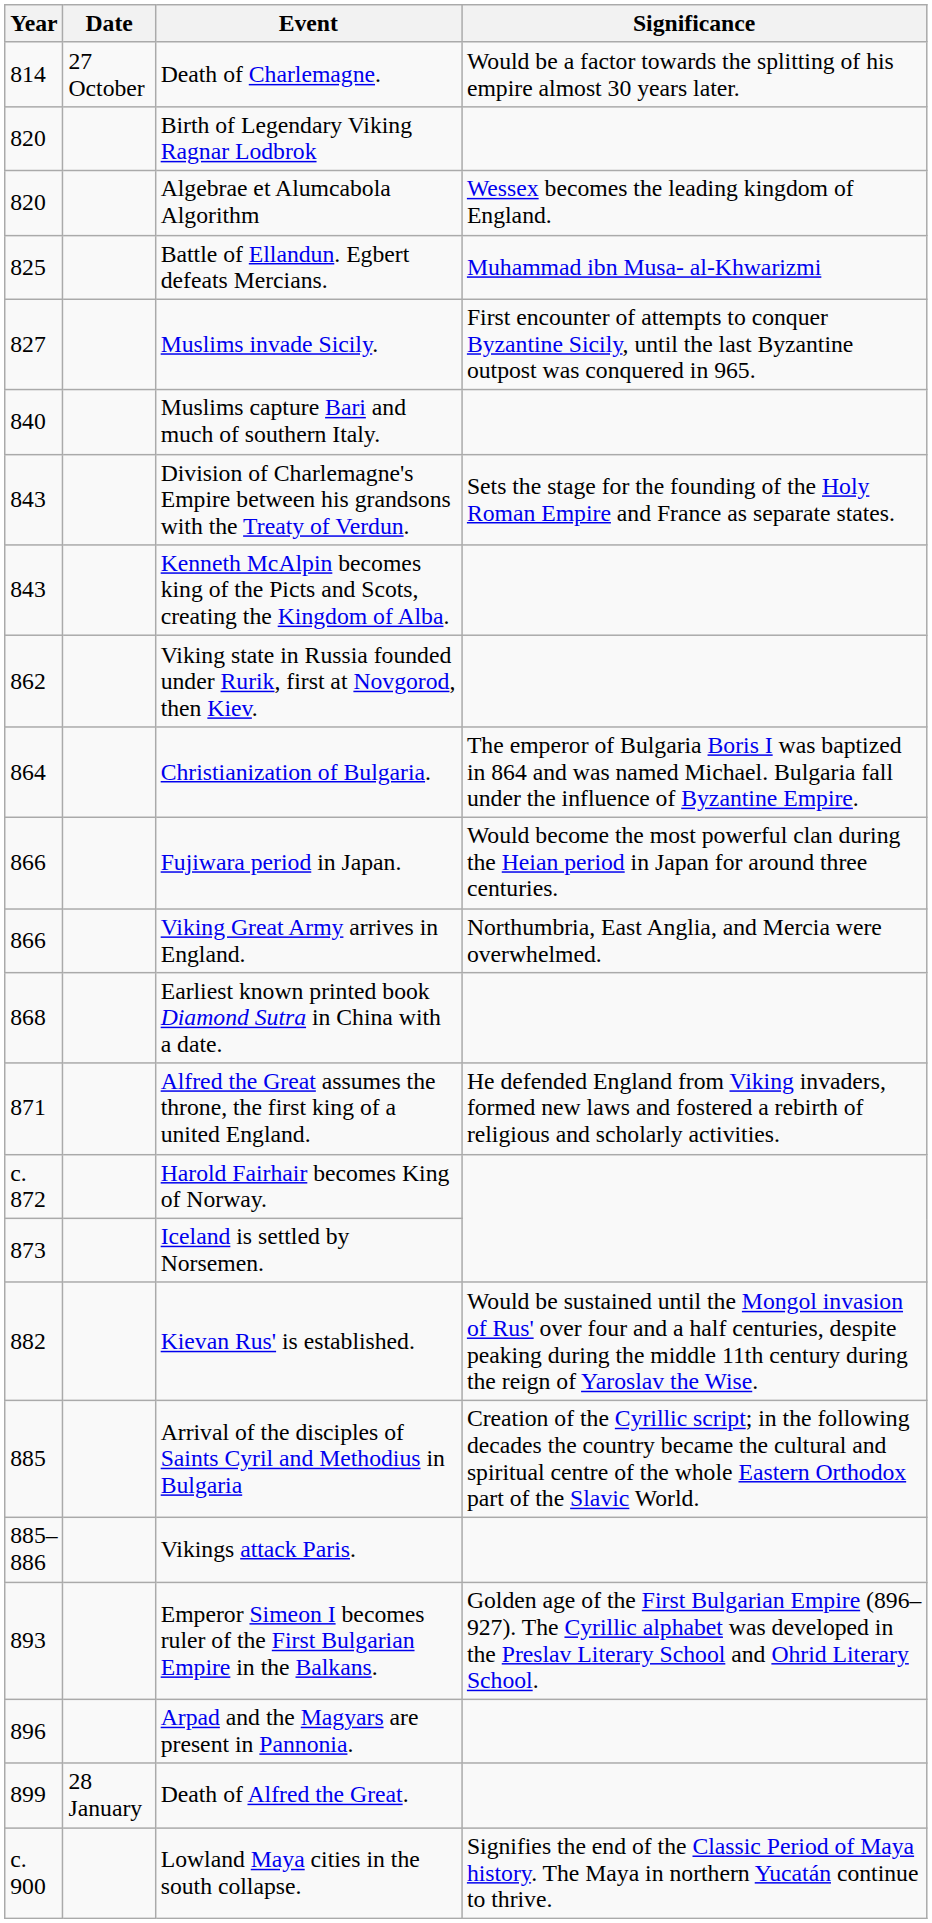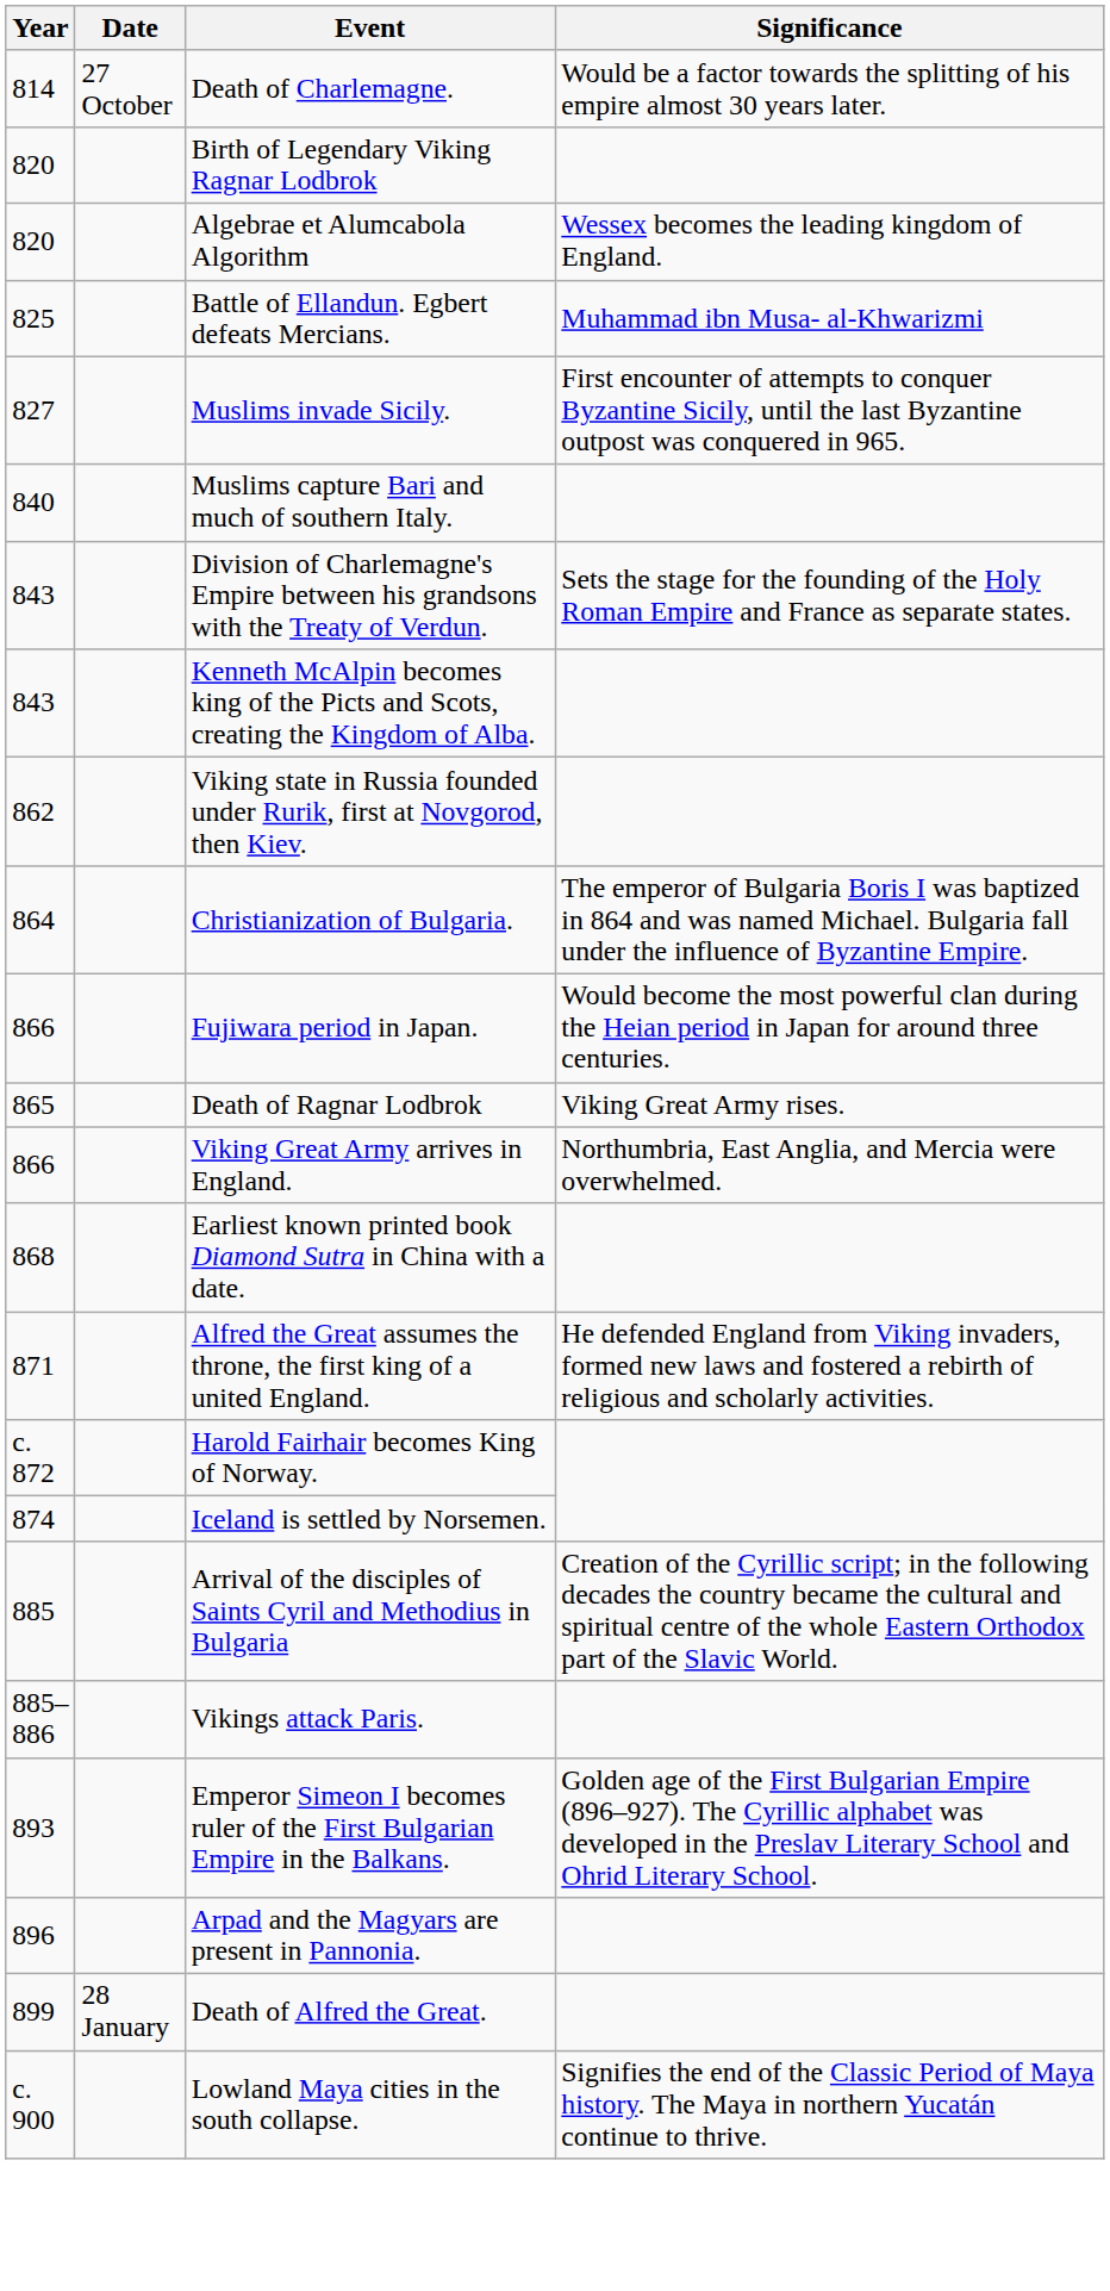+ row: 865 | Death of Ragnar Lodbrok | Viking Great Army rises.
Iceland is settled by Norsemen. | Year: 873 -> 874
- row: 882 | Kievan Rus' is established. | Would be sustained until the Mongol invasion of Rus' over four and a half centuries, despite peaking during the middle 11th century during the reign of Yaroslav the Wise.
